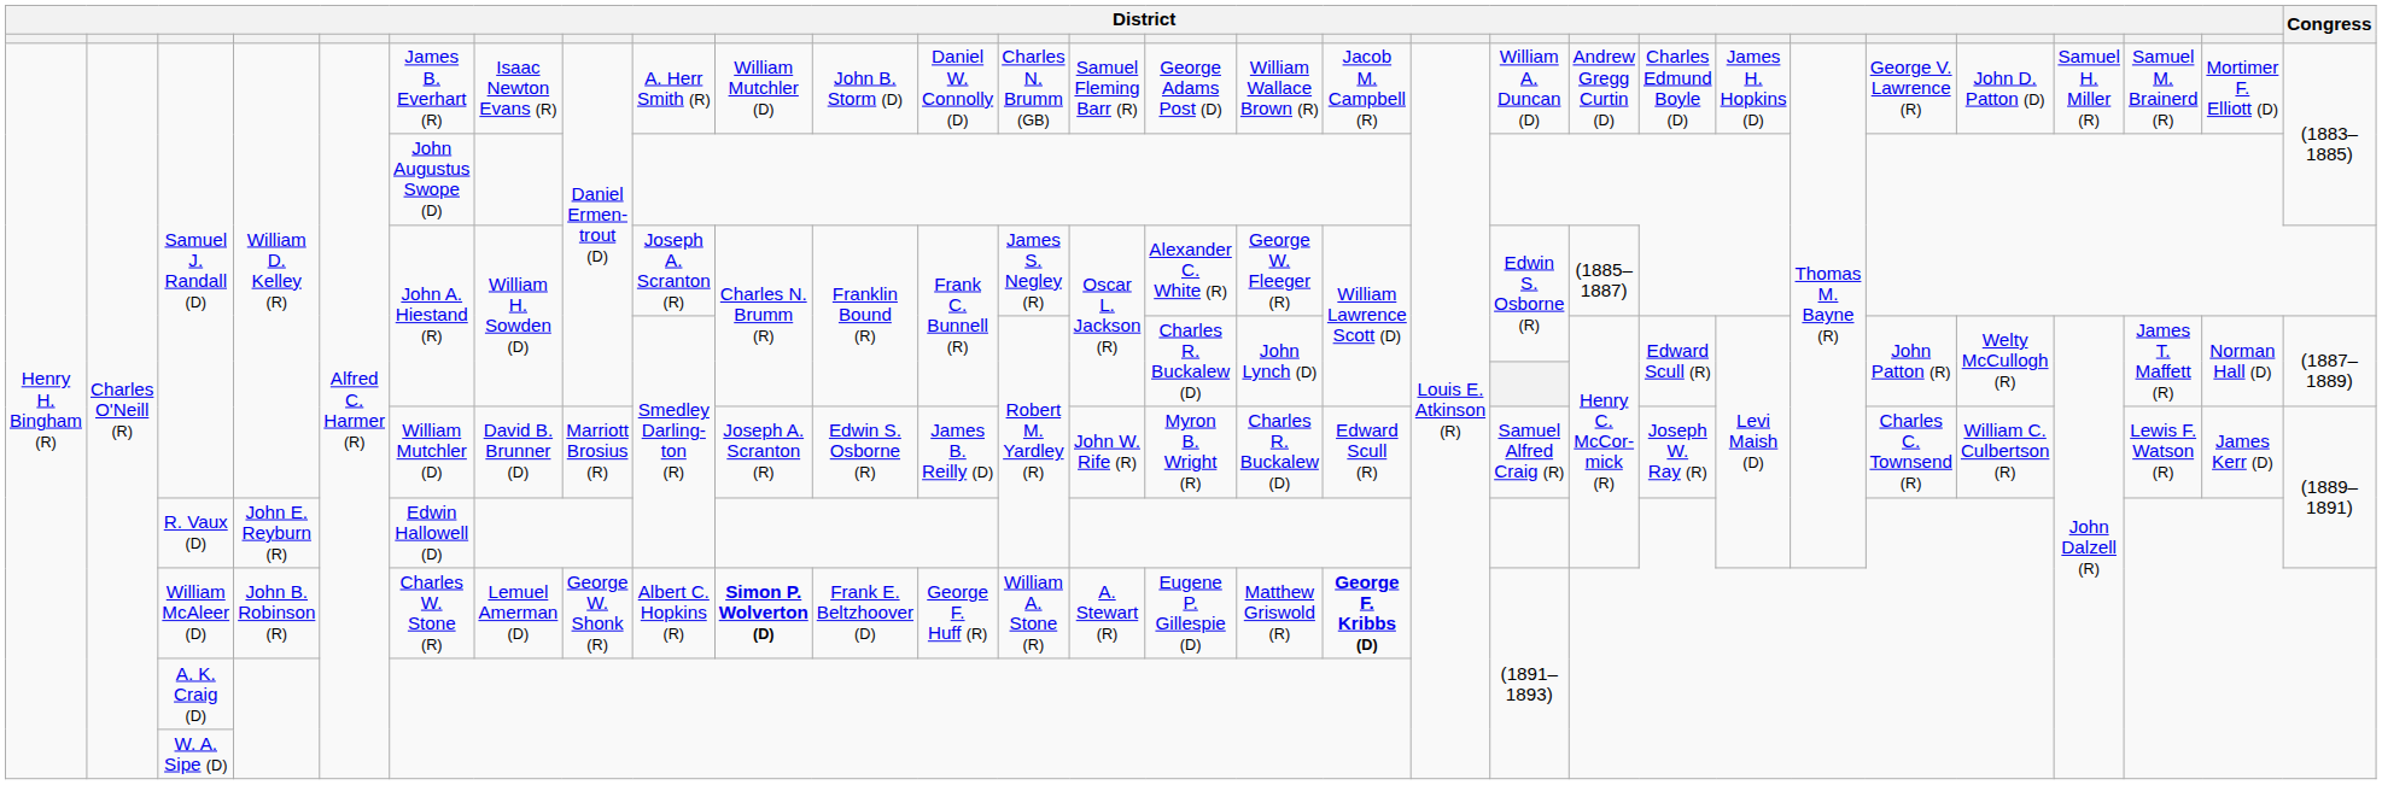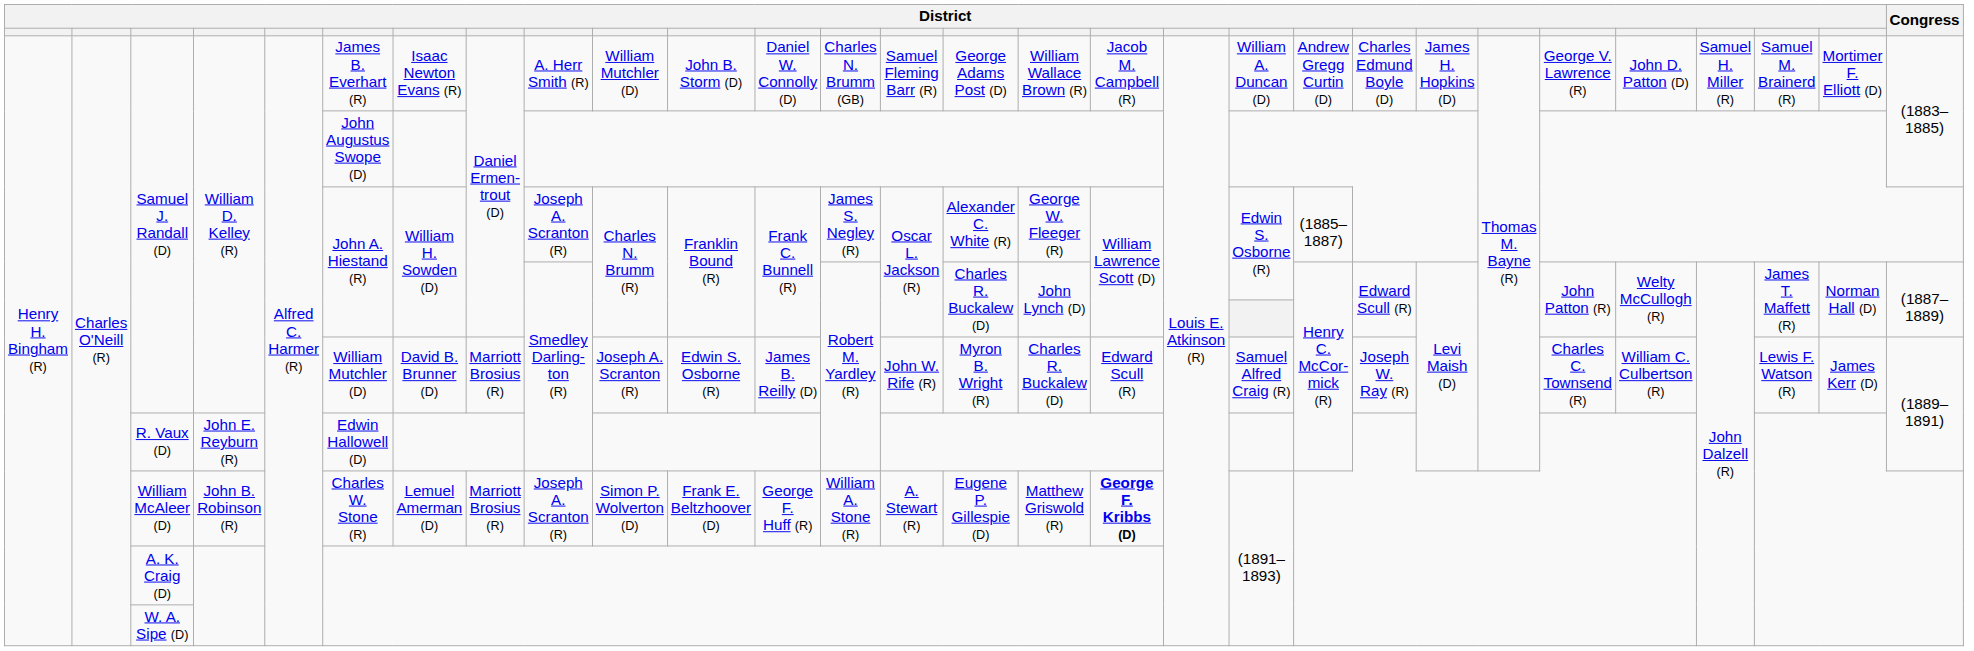William McAleer (D) | column 8: George W. Shonk (R) -> Marriott Brosius (R)
William McAleer (D) | column 9: Albert C. Hopkins (R) -> Joseph A. Scranton (R)
William McAleer (D) | column 10: bold -> normal
